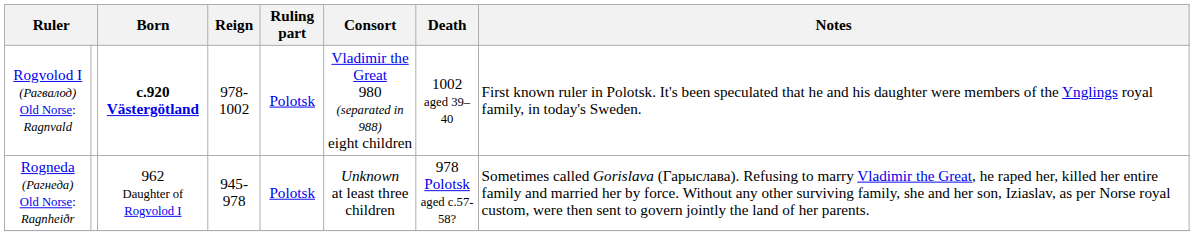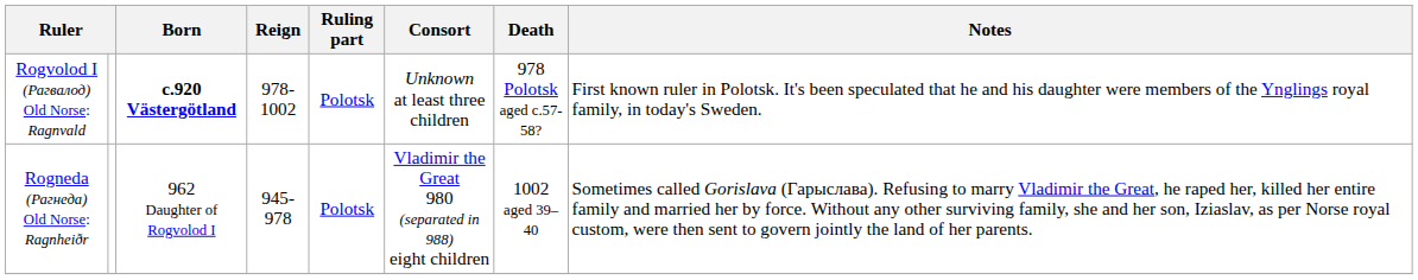Rogvolod I (Рагвалод) Old Norse: Ragnvald | Consort: Vladimir the Great 980 (separated in 988) eight children -> Unknown at least three children
Rogvolod I (Рагвалод) Old Norse: Ragnvald | Death: 1002 aged 39–40 -> 978 Polotsk aged c.57-58?
Rogneda (Рагнеда) Old Norse: Ragnheiðr | Consort: Unknown at least three children -> Vladimir the Great 980 (separated in 988) eight children
Rogneda (Рагнеда) Old Norse: Ragnheiðr | Death: 978 Polotsk aged c.57-58? -> 1002 aged 39–40
